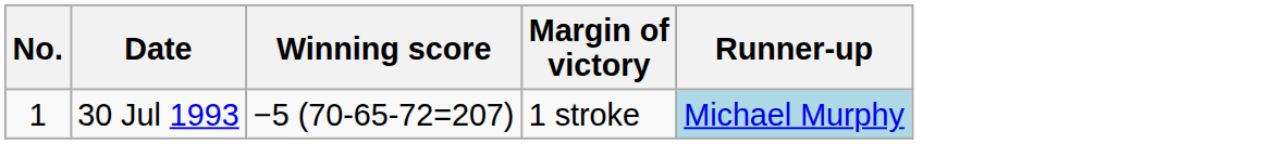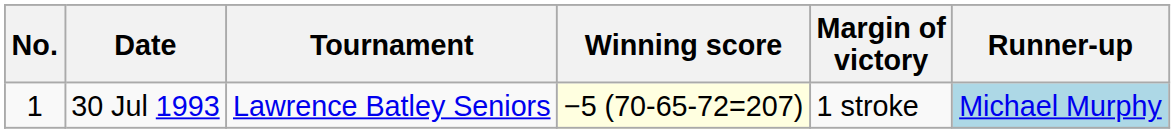+ column: Tournament | Lawrence Batley Seniors
30 Jul 1993 | Winning score: no background -> lightyellow background
